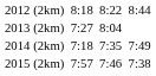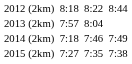2013 (2km) | column 3: 7:27 -> 7:57
2014 (2km) | column 5: 7:35 -> 7:46
2015 (2km) | column 3: 7:57 -> 7:27
2015 (2km) | column 5: 7:46 -> 7:35
